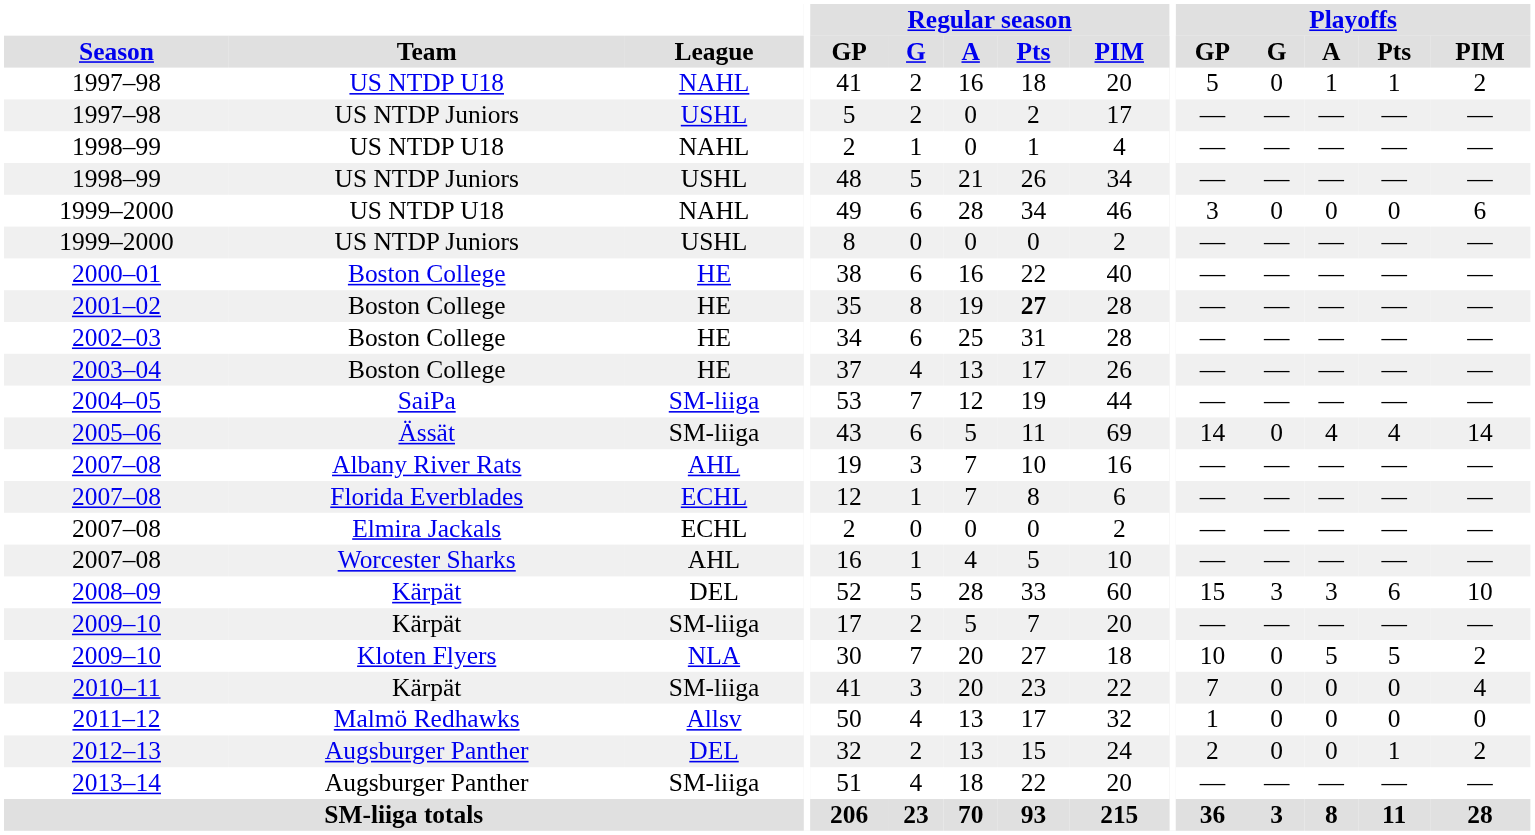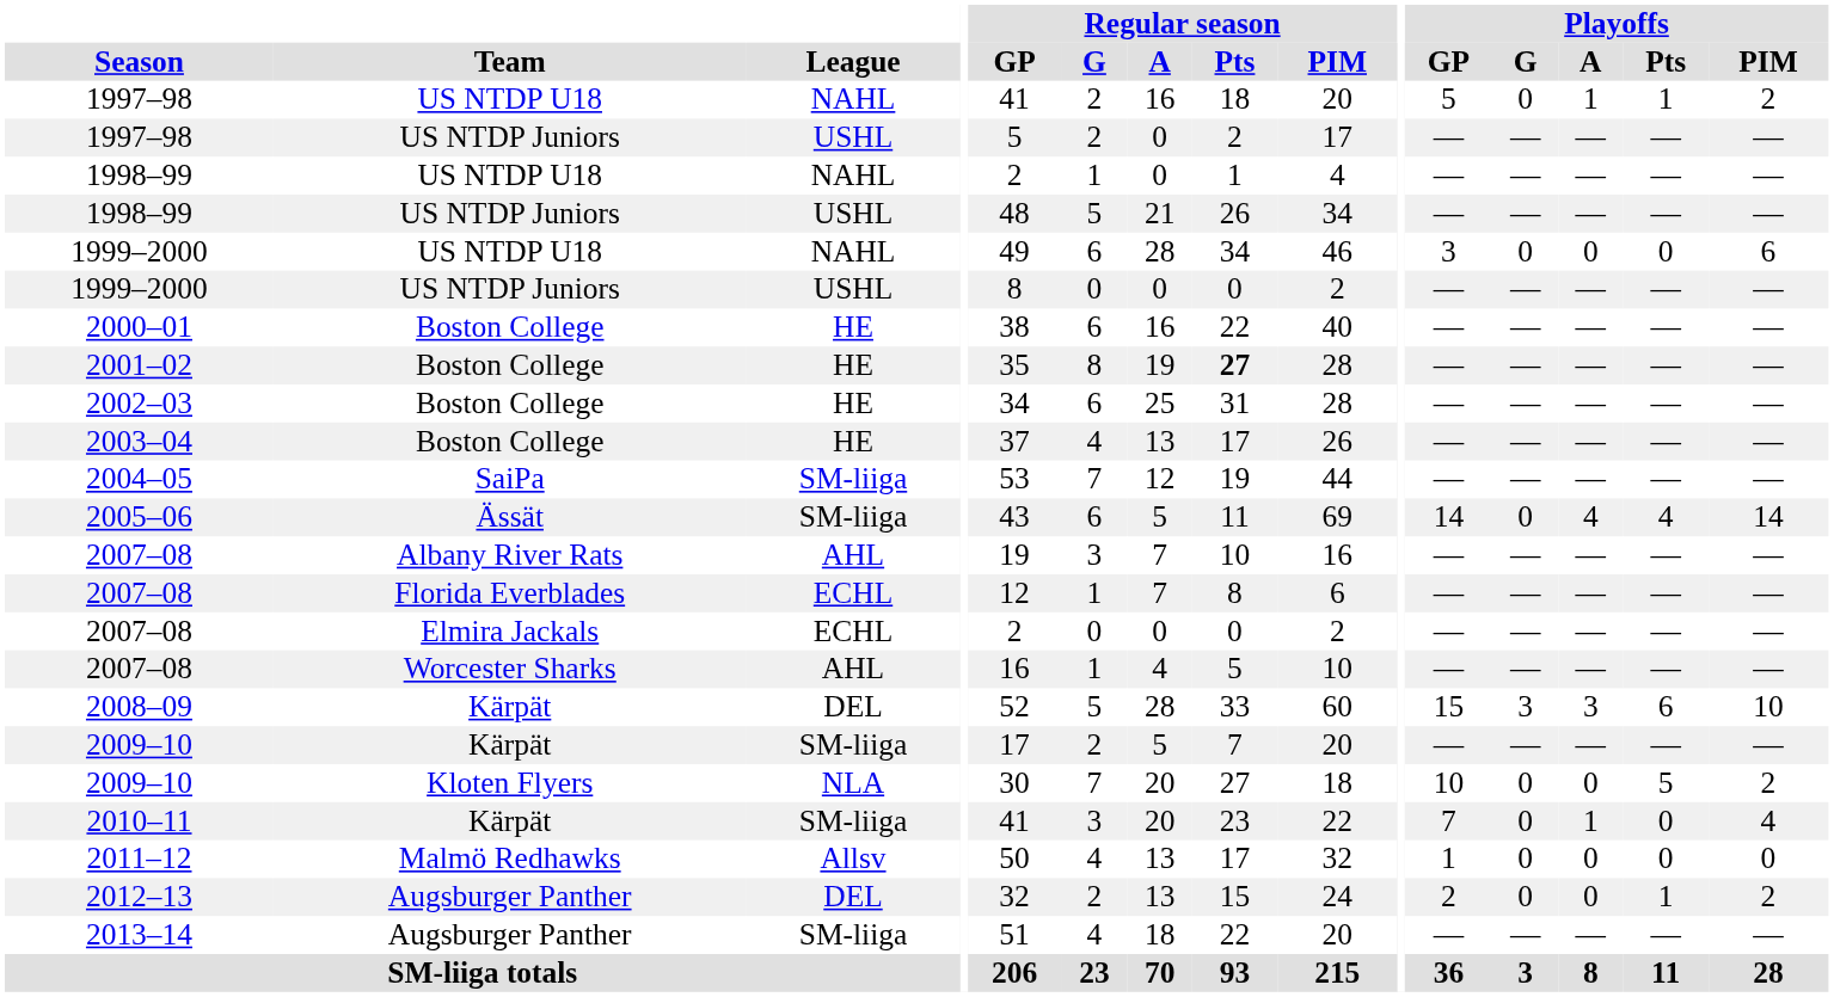2009–10 / Kloten Flyers | Playoffs / A: 5 -> 0
2010–11 | Playoffs / A: 0 -> 1
